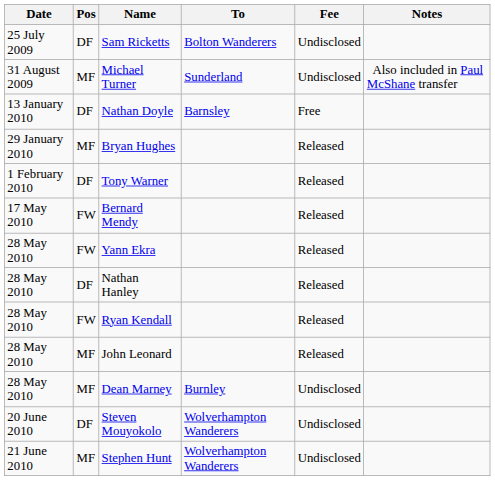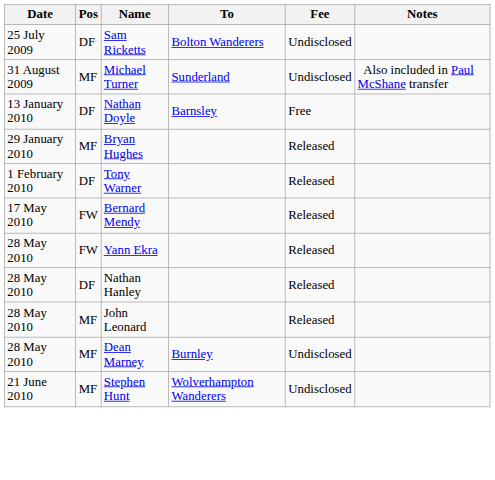- row: 28 May 2010 | FW | Ryan Kendall | Released
- row: 20 June 2010 | DF | Steven Mouyokolo | Wolverhampton Wanderers | Undisclosed
